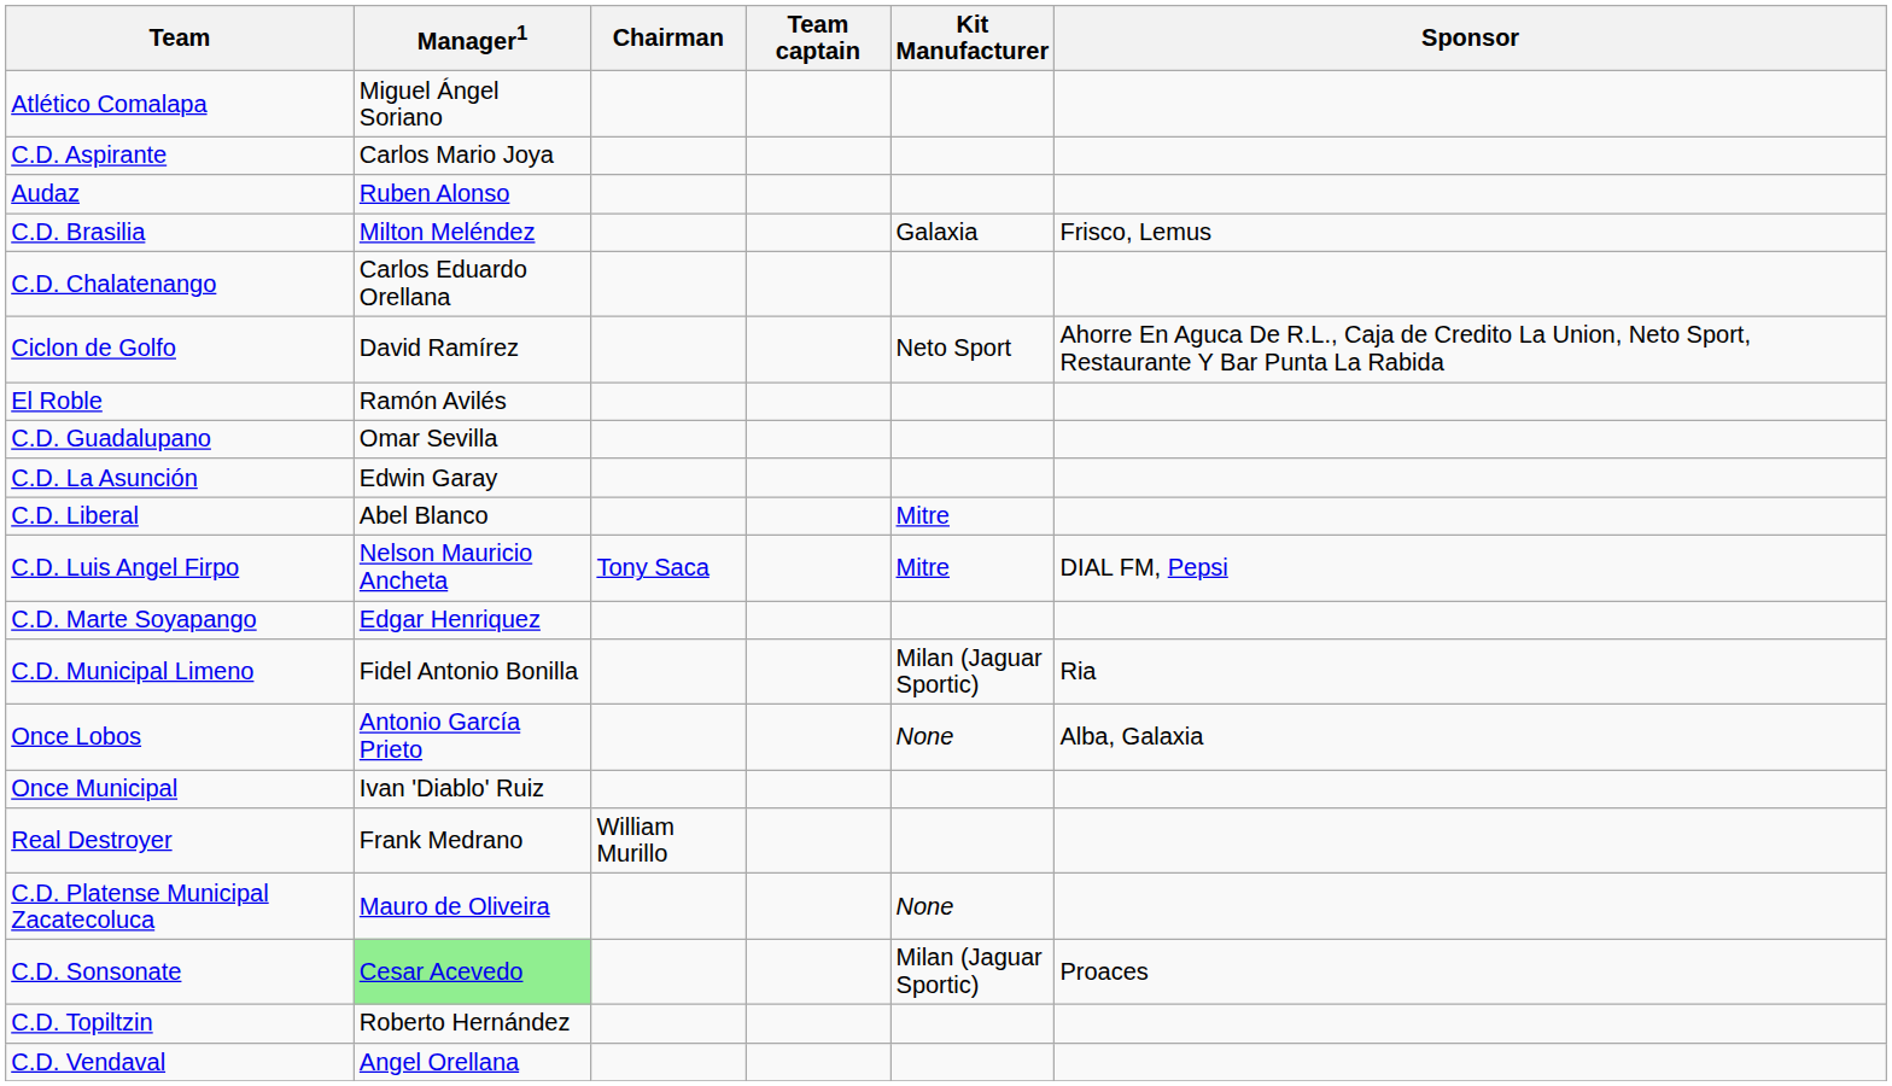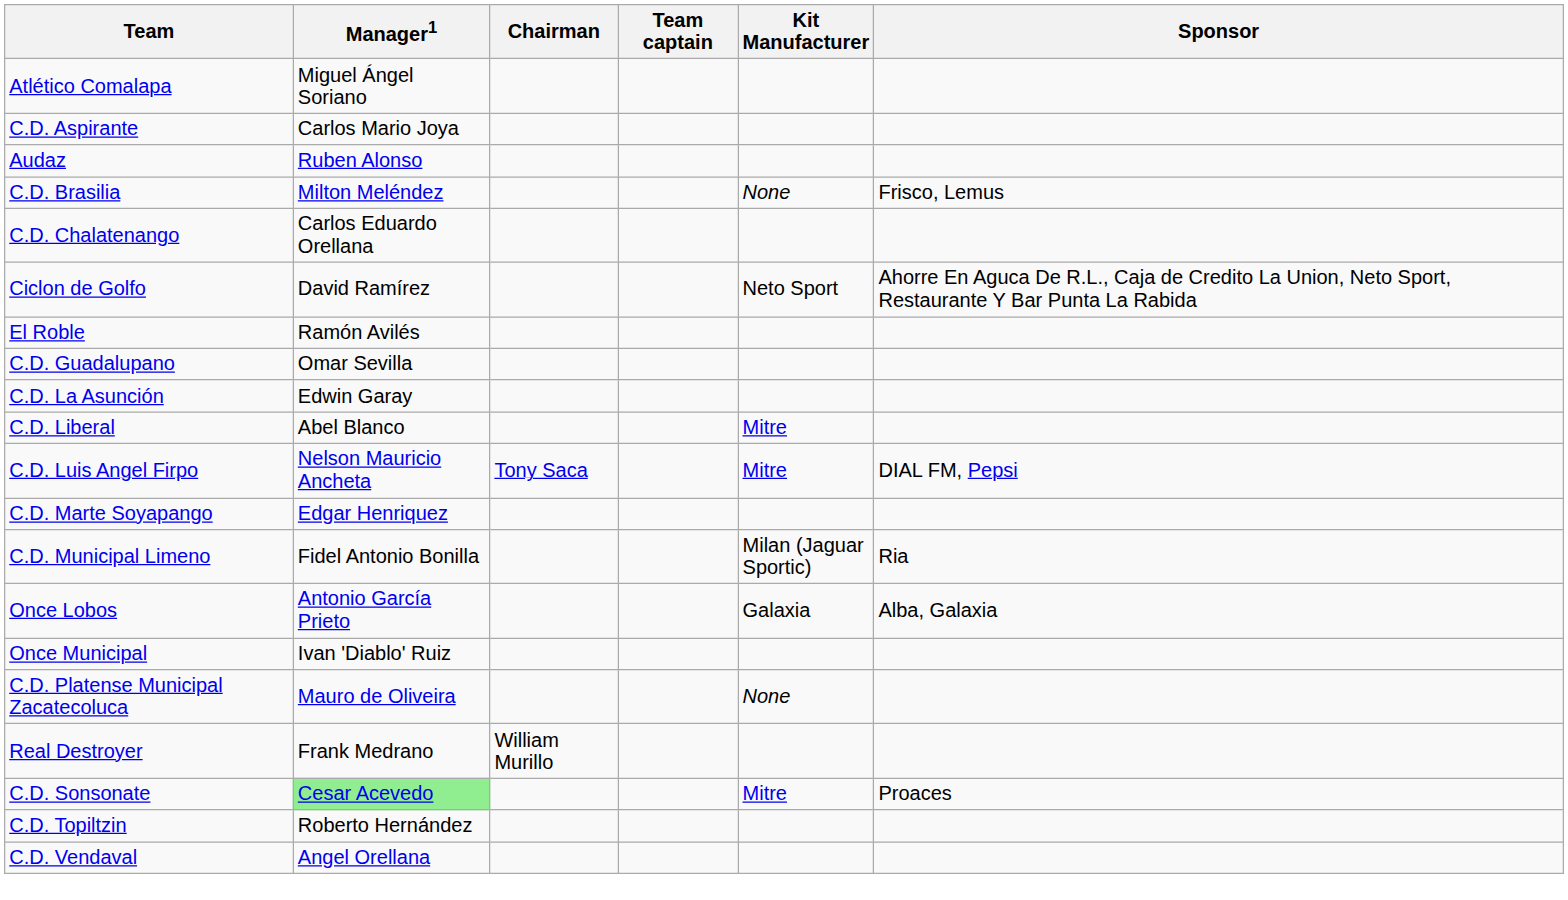C.D. Brasilia | Kit Manufacturer: Galaxia -> None
Once Lobos | Kit Manufacturer: None -> Galaxia
rows swapped: C.D. Platense Municipal Zacatecoluca <-> Real Destroyer
C.D. Sonsonate | Kit Manufacturer: Milan (Jaguar Sportic) -> Mitre
